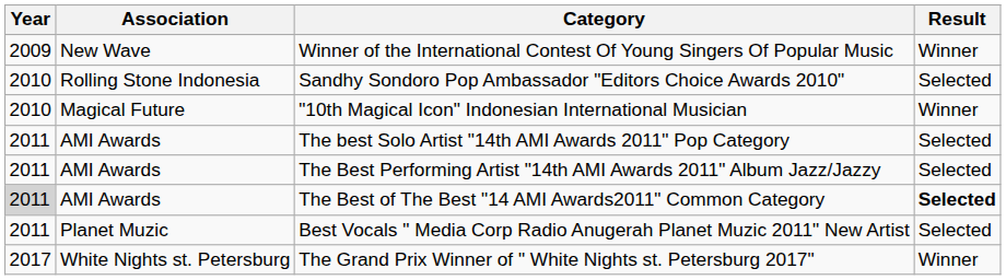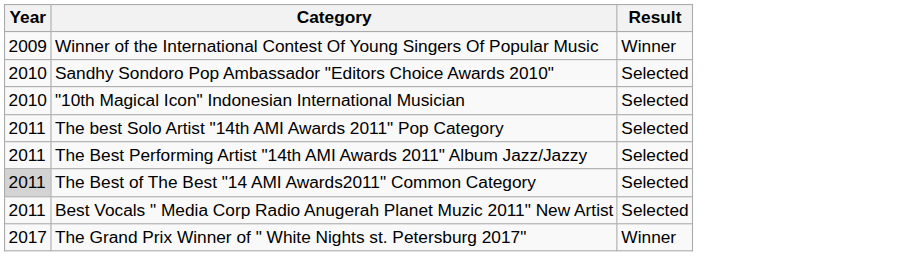- column: Association | New Wave | Rolling Stone Indonesia | Magical Future | AMI Awards | AMI Awards | AMI Awards | Planet Muzic | White Nights st. Petersburg
"10th Magical Icon" Indonesian International Musician | Result: Winner -> Selected
The Best of The Best "14 AMI Awards2011" Common Category | Result: bold -> normal
